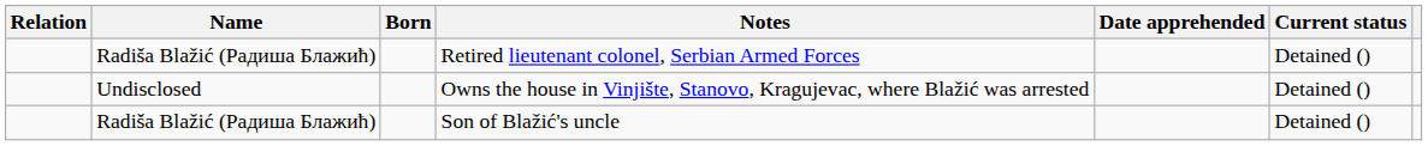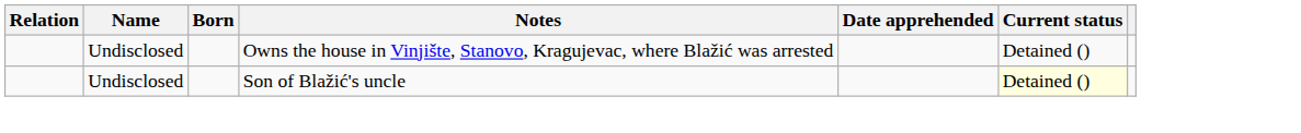- row: Radiša Blažić (Радиша Блажић) | Retired lieutenant colonel, Serbian Armed Forces | Detained ()
Son of Blažić's uncle | Name: Radiša Blažić (Радиша Блажић) -> Undisclosed
Son of Blažić's uncle | Current status: no background -> lightyellow background
